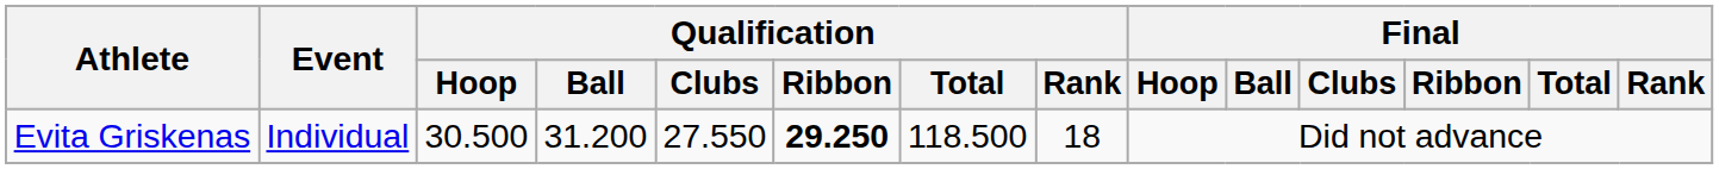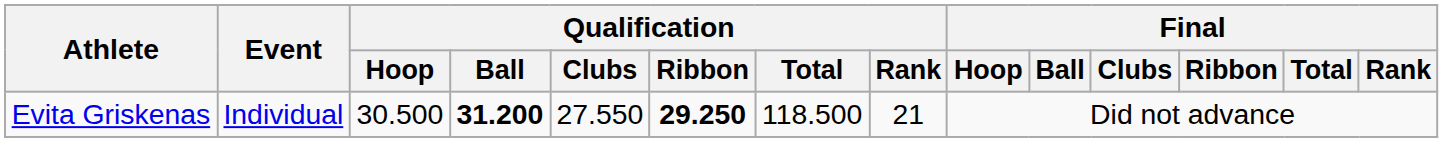Evita Griskenas | Qualification / Ball: normal -> bold
Evita Griskenas | Qualification / Rank: 18 -> 21
